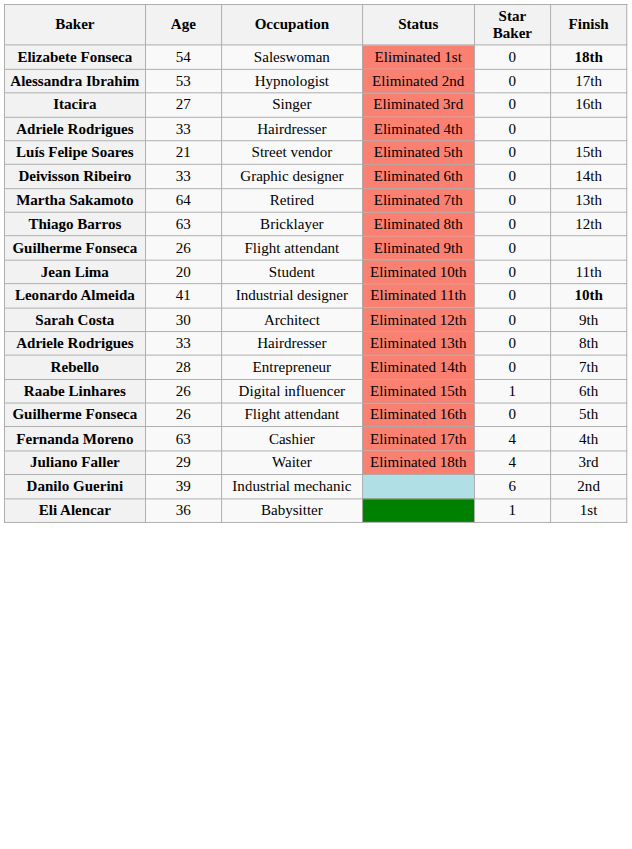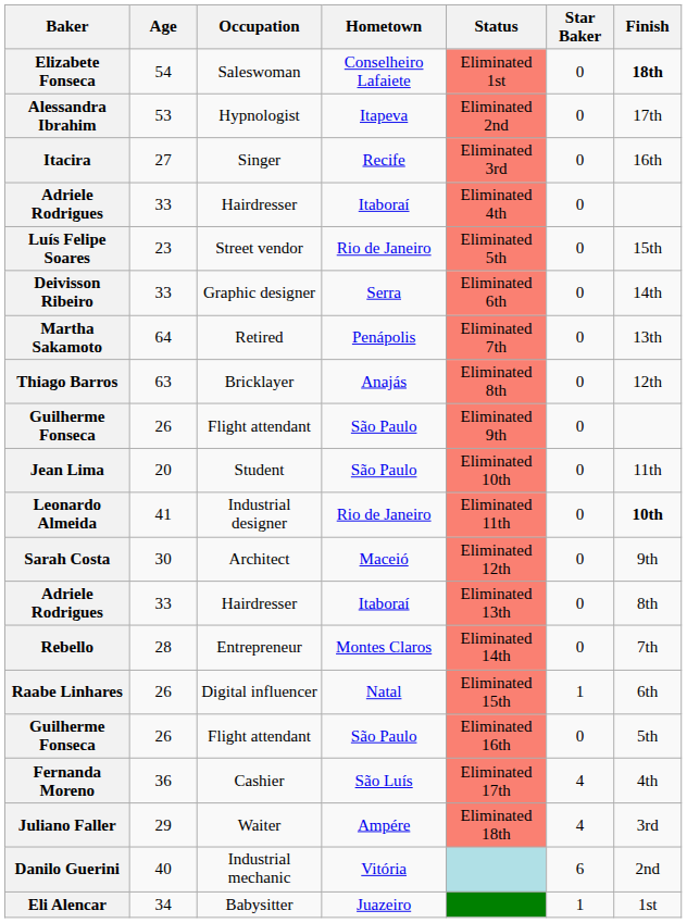+ column: Hometown | Conselheiro Lafaiete | Itapeva | Recife | Itaboraí | Rio de Janeiro | Serra | Penápolis | Anajás | São Paulo | São Paulo | Rio de Janeiro | Maceió | Itaboraí | Montes Claros | Natal | São Paulo | São Luís | Ampére | Vitória | Juazeiro
Luís Felipe Soares | Age: 21 -> 23
Fernanda Moreno | Age: 63 -> 36
Danilo Guerini | Age: 39 -> 40
Eli Alencar | Age: 36 -> 34
